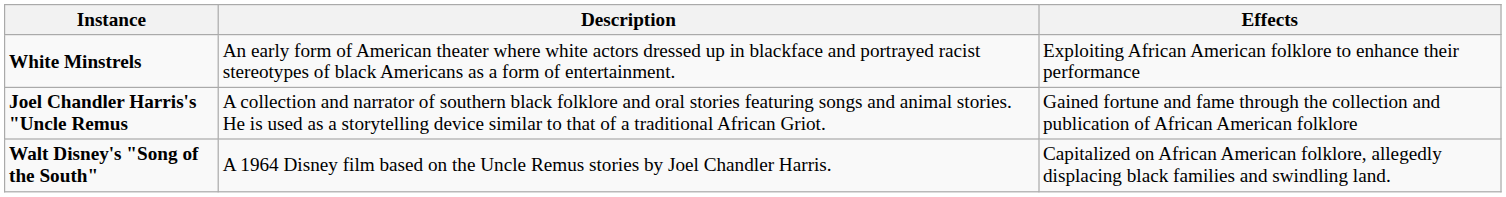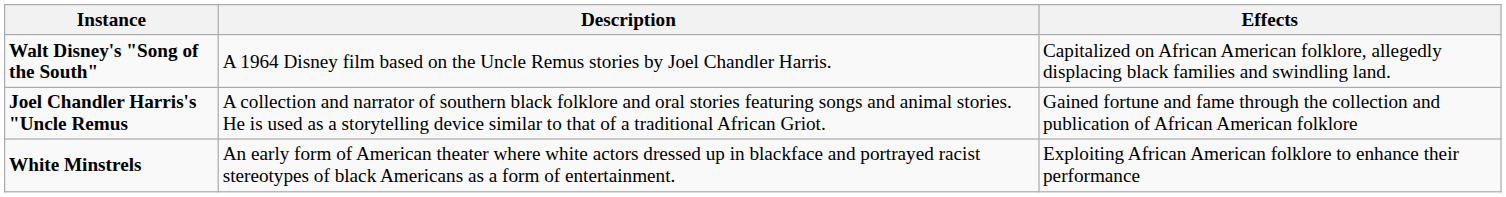rows swapped: Walt Disney's "Song of the South" <-> White Minstrels
